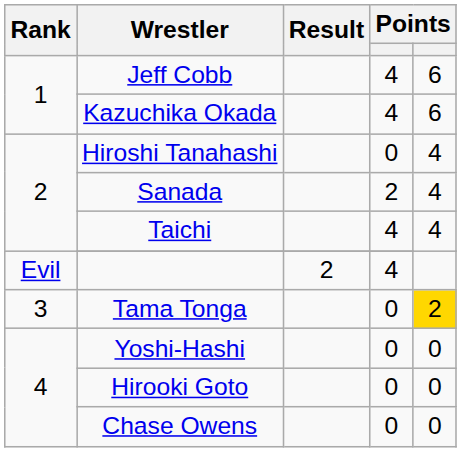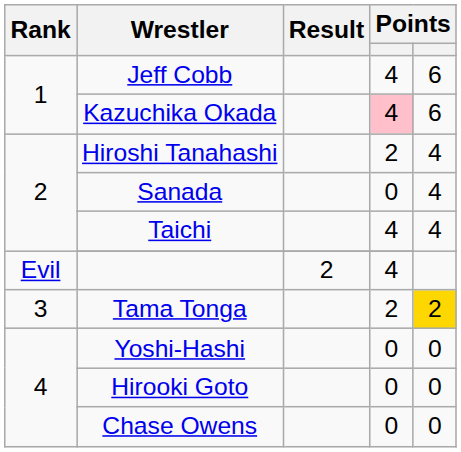Kazuchika Okada | column 4: no background -> pink background
Hiroshi Tanahashi | column 4: 0 -> 2
Sanada | column 4: 2 -> 0
Tama Tonga | column 4: 0 -> 2
